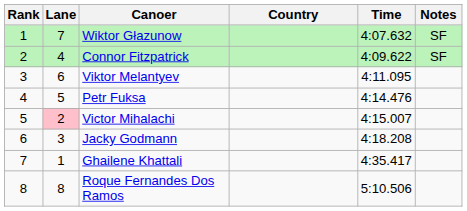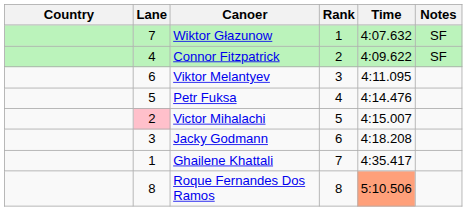columns swapped: Rank <-> Country
Roque Fernandes Dos Ramos | Time: no background -> lightsalmon background
